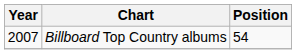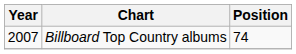Billboard Top Country albums | Position: 54 -> 74
